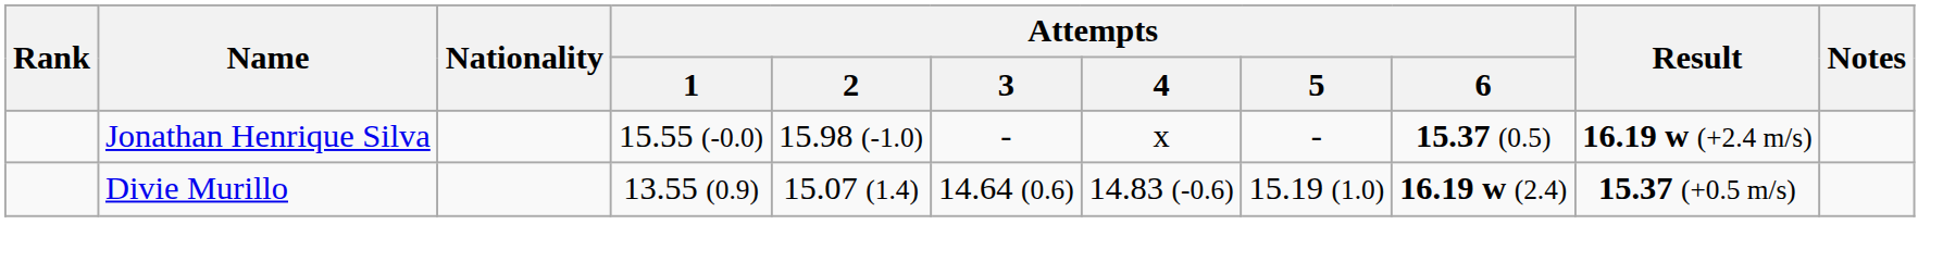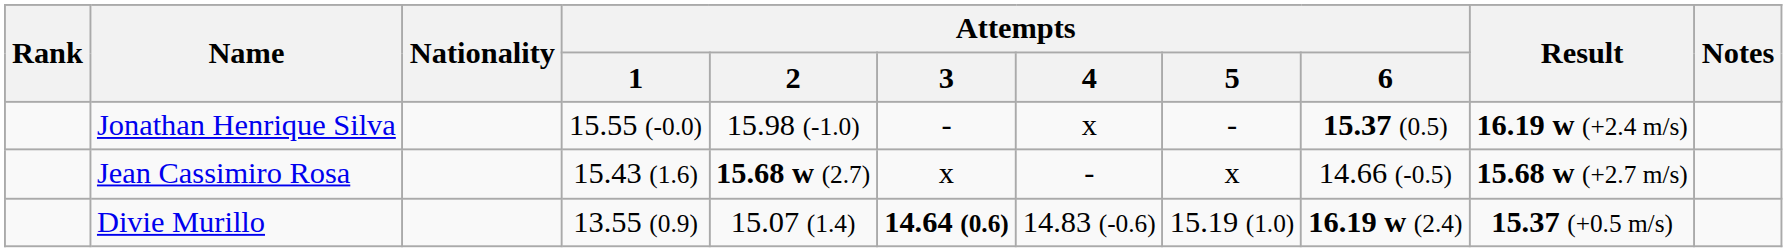+ row: Jean Cassimiro Rosa | 15.43 (1.6) | 15.68 w (2.7) | x | - | x | 14.66 (-0.5) | 15.68 w (+2.7 m/s)
Divie Murillo | Attempts / 3: normal -> bold
